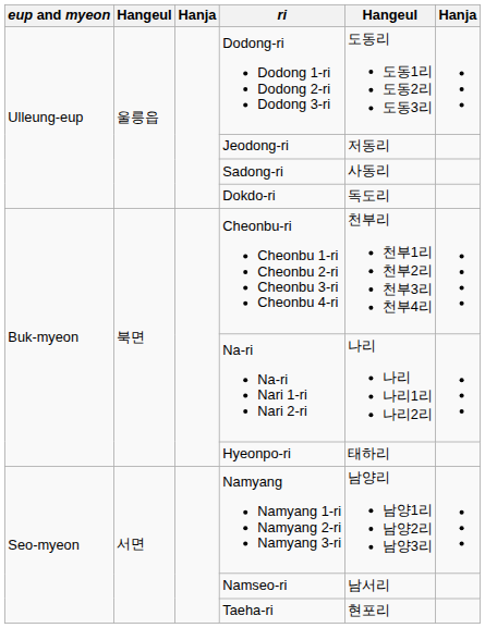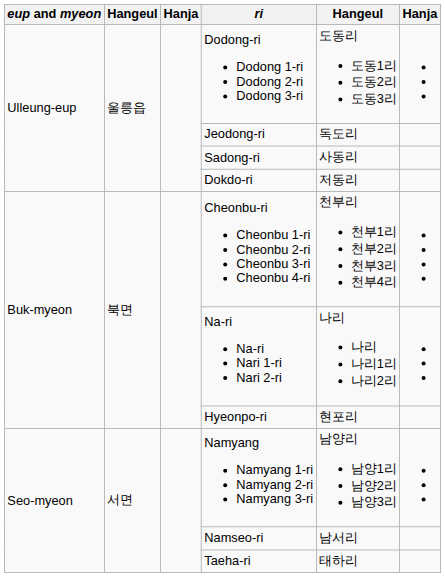Jeodong-ri | column 5: 저동리 -> 독도리
Dokdo-ri | column 5: 독도리 -> 저동리
Hyeonpo-ri | column 5: 태하리 -> 현포리
Taeha-ri | column 5: 현포리 -> 태하리
